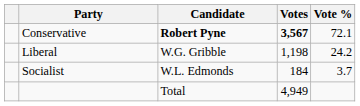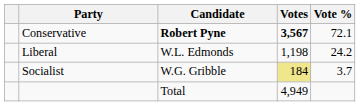Liberal | Candidate: W.G. Gribble -> W.L. Edmonds
Socialist | Candidate: W.L. Edmonds -> W.G. Gribble
Socialist | Votes: no background -> khaki background
